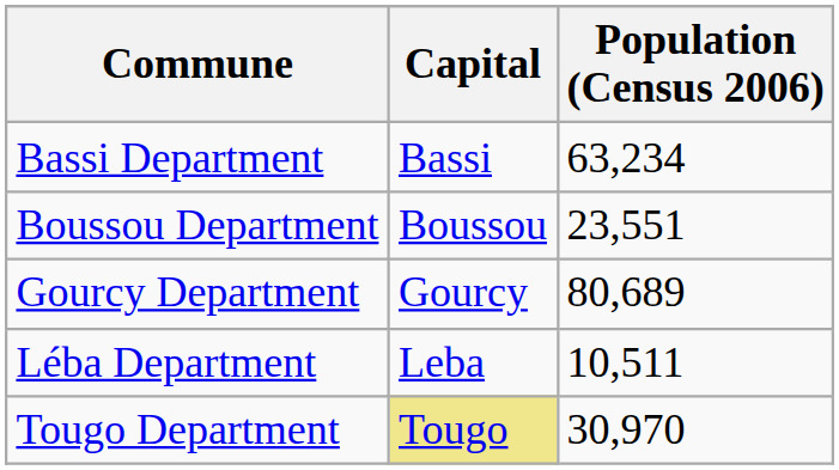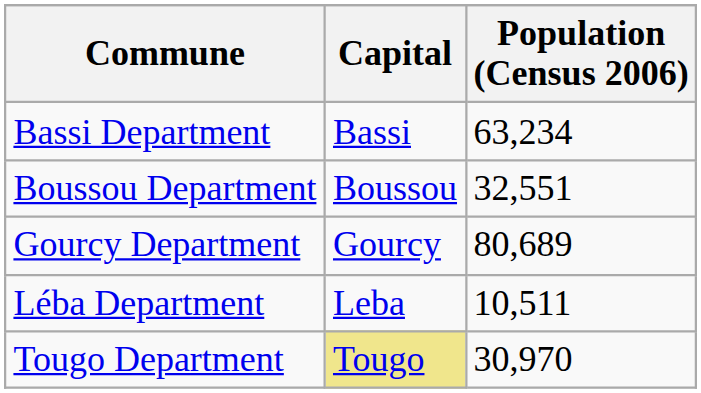Boussou Department | Population (Census 2006): 23,551 -> 32,551
